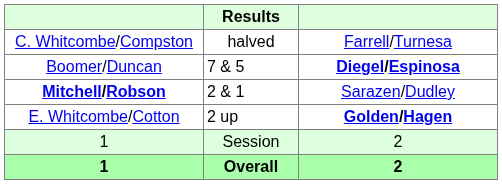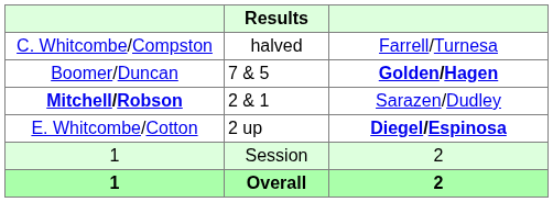Boomer/Duncan | column 3: Diegel/Espinosa -> Golden/Hagen
E. Whitcombe/Cotton | column 3: Golden/Hagen -> Diegel/Espinosa
